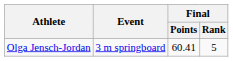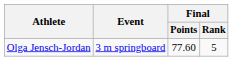Olga Jensch-Jordan | Final / Points: 60.41 -> 77.60
